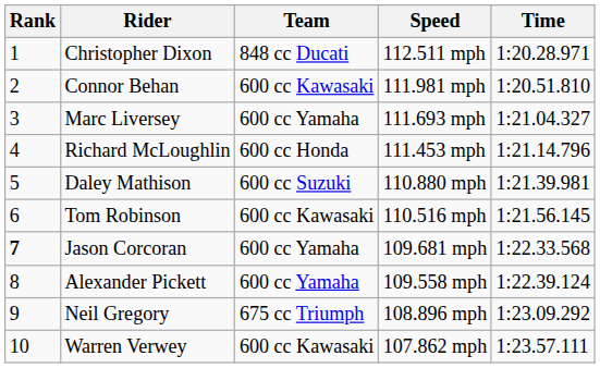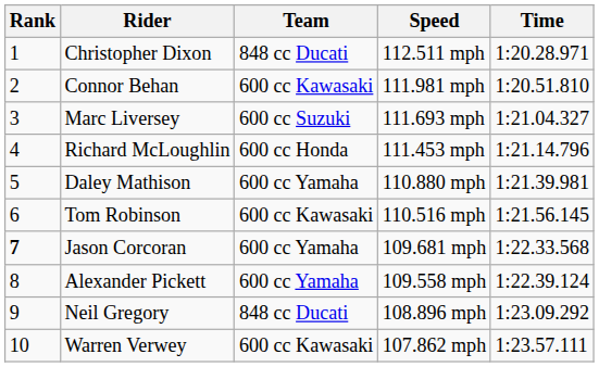Marc Liversey | Team: 600 cc Yamaha -> 600 cc Suzuki
Daley Mathison | Team: 600 cc Suzuki -> 600 cc Yamaha
Neil Gregory | Team: 675 cc Triumph -> 848 cc Ducati
